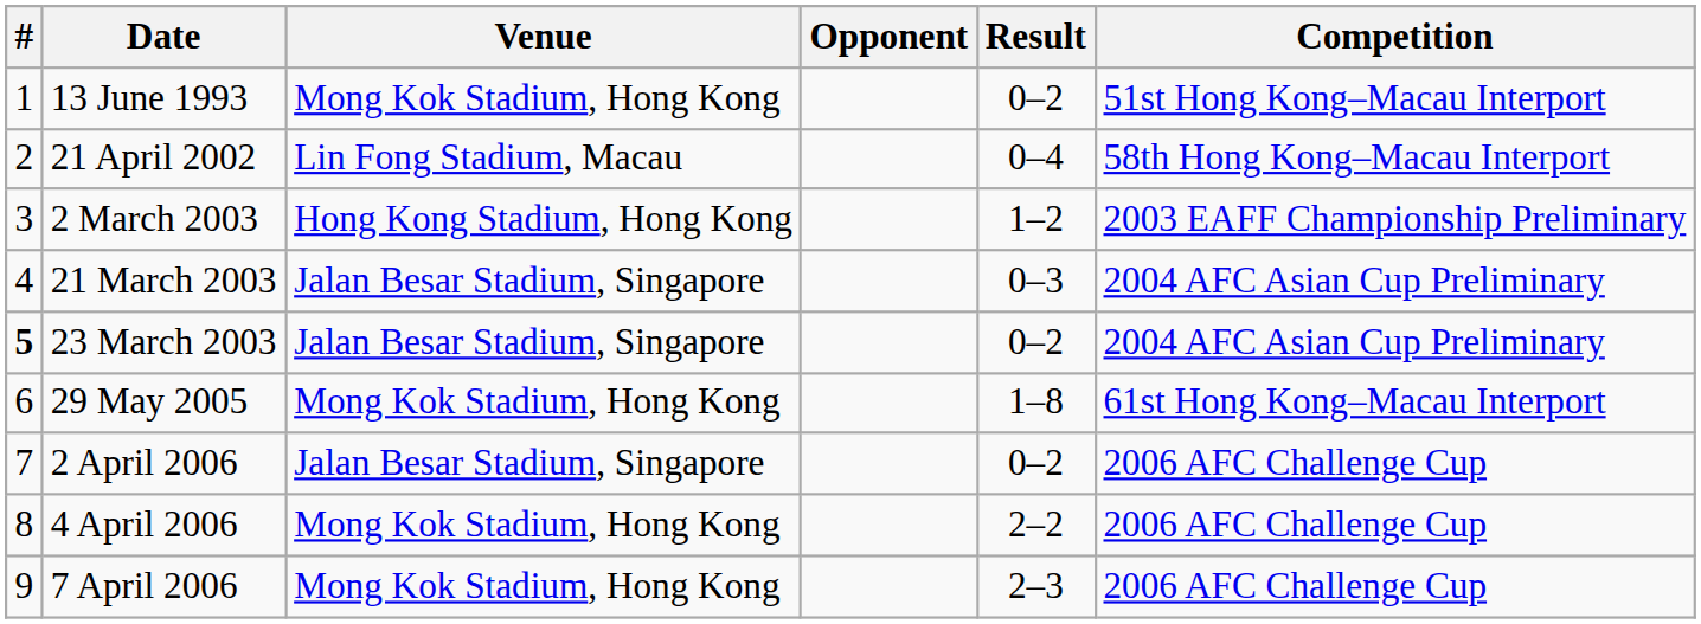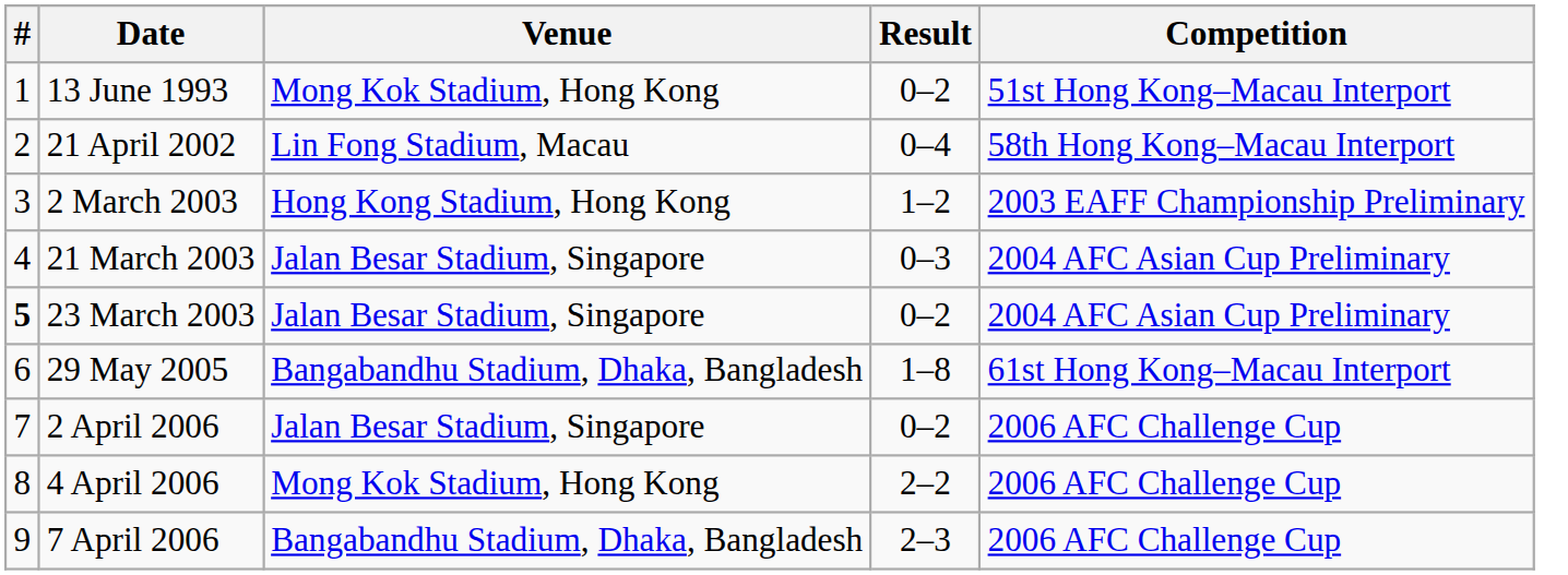- column: Opponent
29 May 2005 | Venue: Mong Kok Stadium, Hong Kong -> Bangabandhu Stadium, Dhaka, Bangladesh
7 April 2006 | Venue: Mong Kok Stadium, Hong Kong -> Bangabandhu Stadium, Dhaka, Bangladesh
